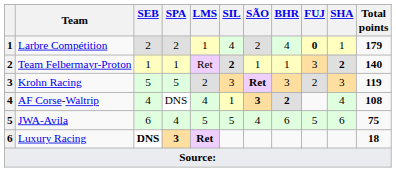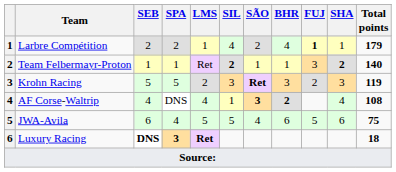Larbre Compétition | FUJ: 0 -> 1
